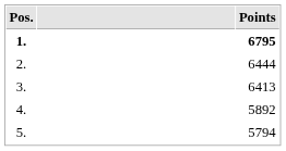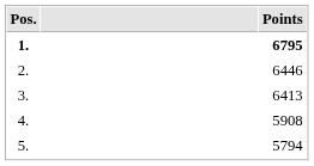2. | Points: 6444 -> 6446
4. | Points: 5892 -> 5908
